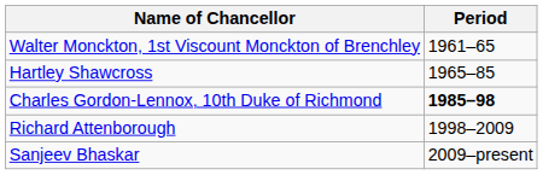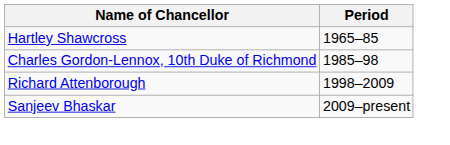- row: Walter Monckton, 1st Viscount Monckton of Brenchley | 1961–65
Charles Gordon-Lennox, 10th Duke of Richmond | Period: bold -> normal
